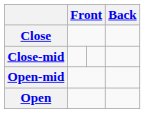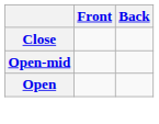- row: Close-mid
